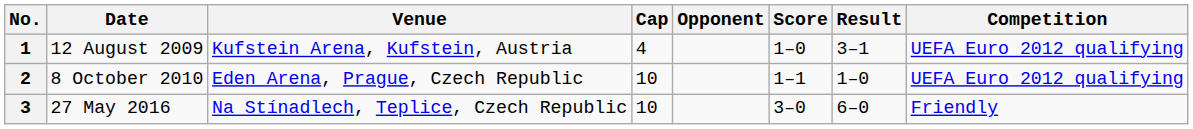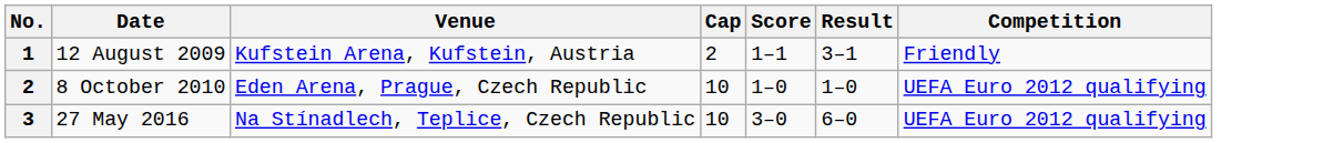- column: Opponent
12 August 2009 | Cap: 4 -> 2
12 August 2009 | Score: 1–0 -> 1–1
12 August 2009 | Competition: UEFA Euro 2012 qualifying -> Friendly
8 October 2010 | Score: 1–1 -> 1–0
27 May 2016 | Competition: Friendly -> UEFA Euro 2012 qualifying
